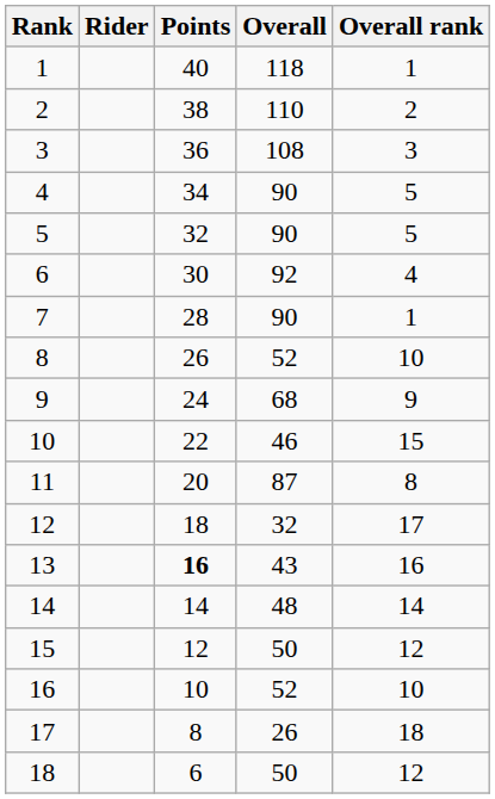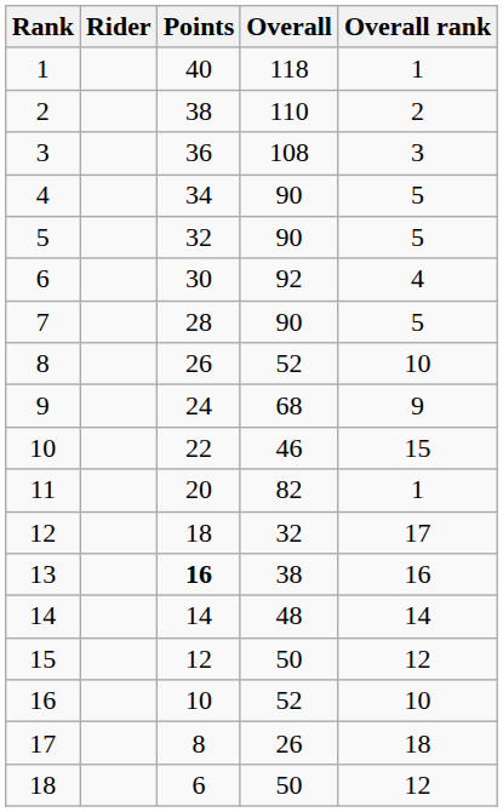7 | Overall rank: 1 -> 5
11 | Overall: 87 -> 82
11 | Overall rank: 8 -> 1
13 | Overall: 43 -> 38
